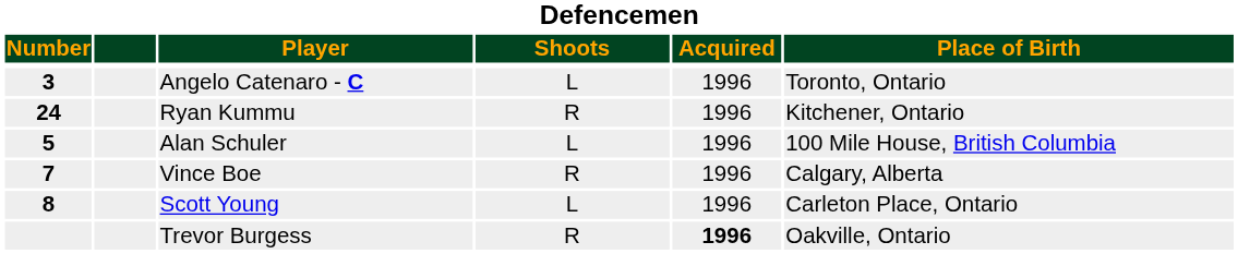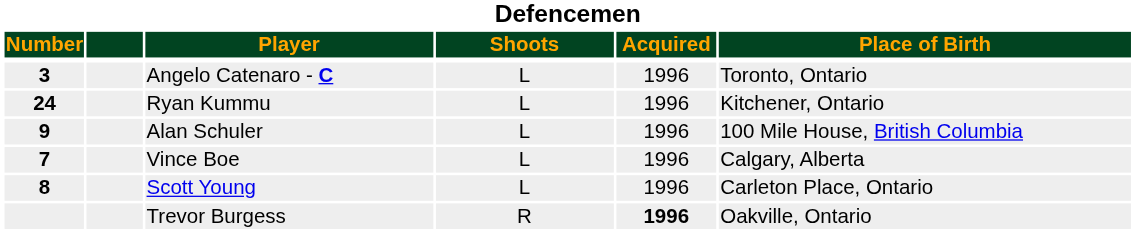Ryan Kummu | Shoots: R -> L
Alan Schuler | Number: 5 -> 9
Vince Boe | Shoots: R -> L
